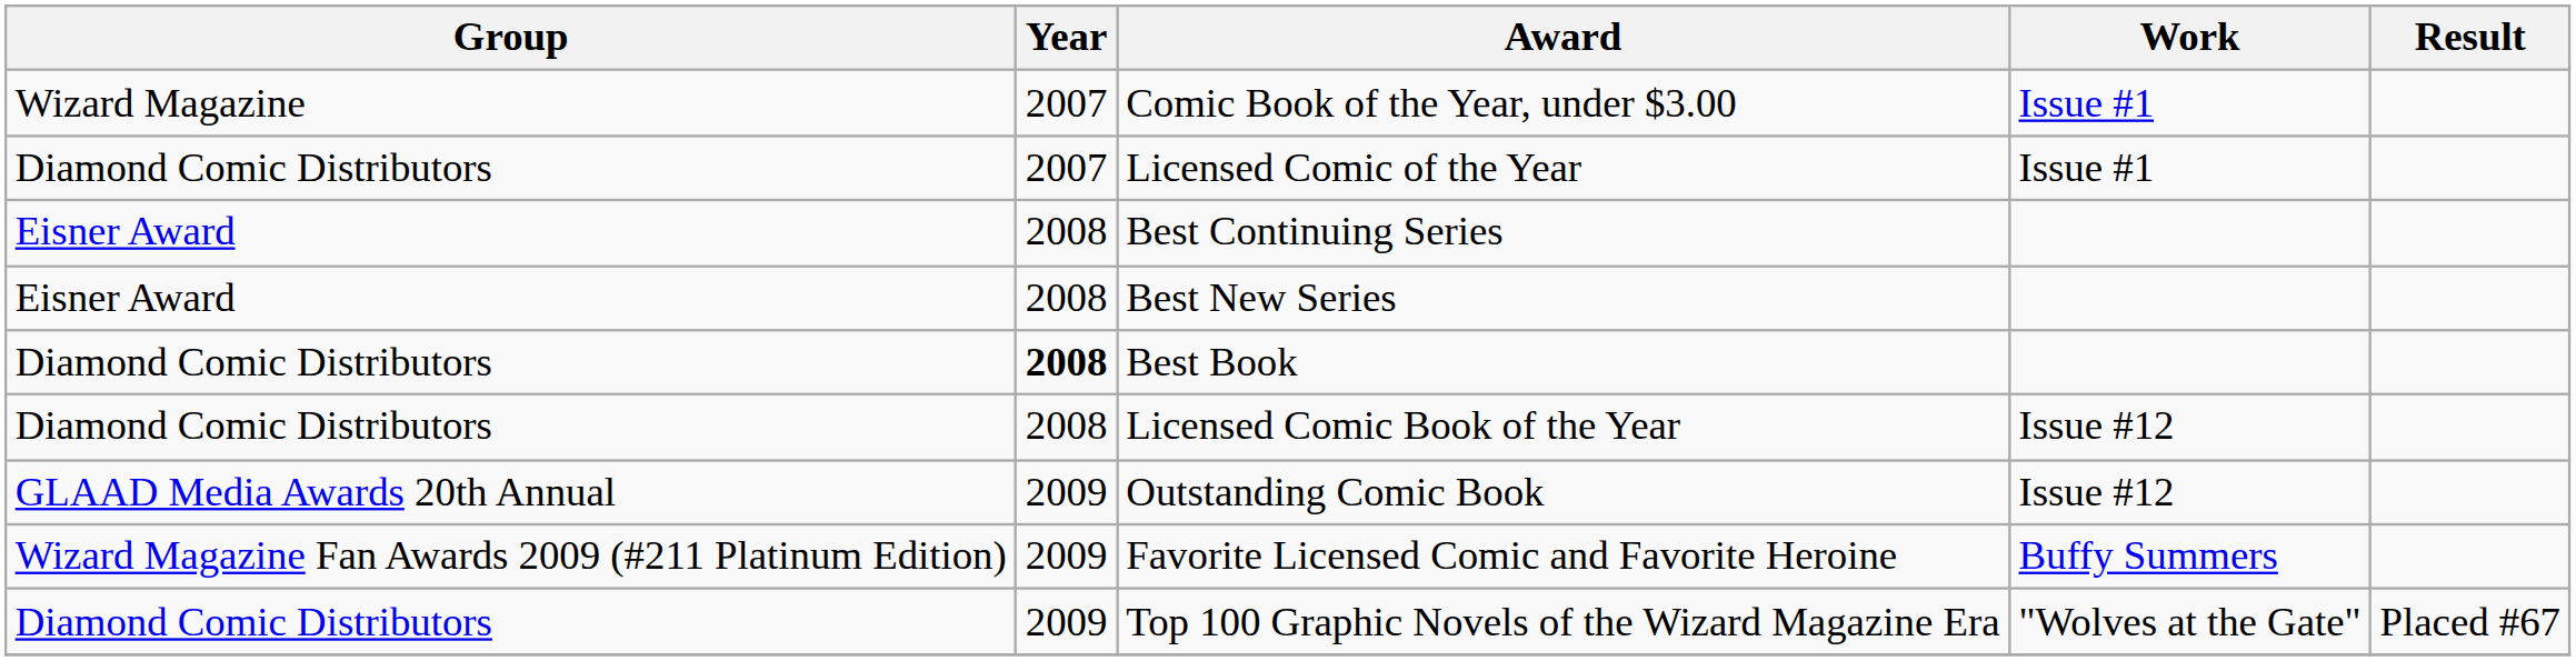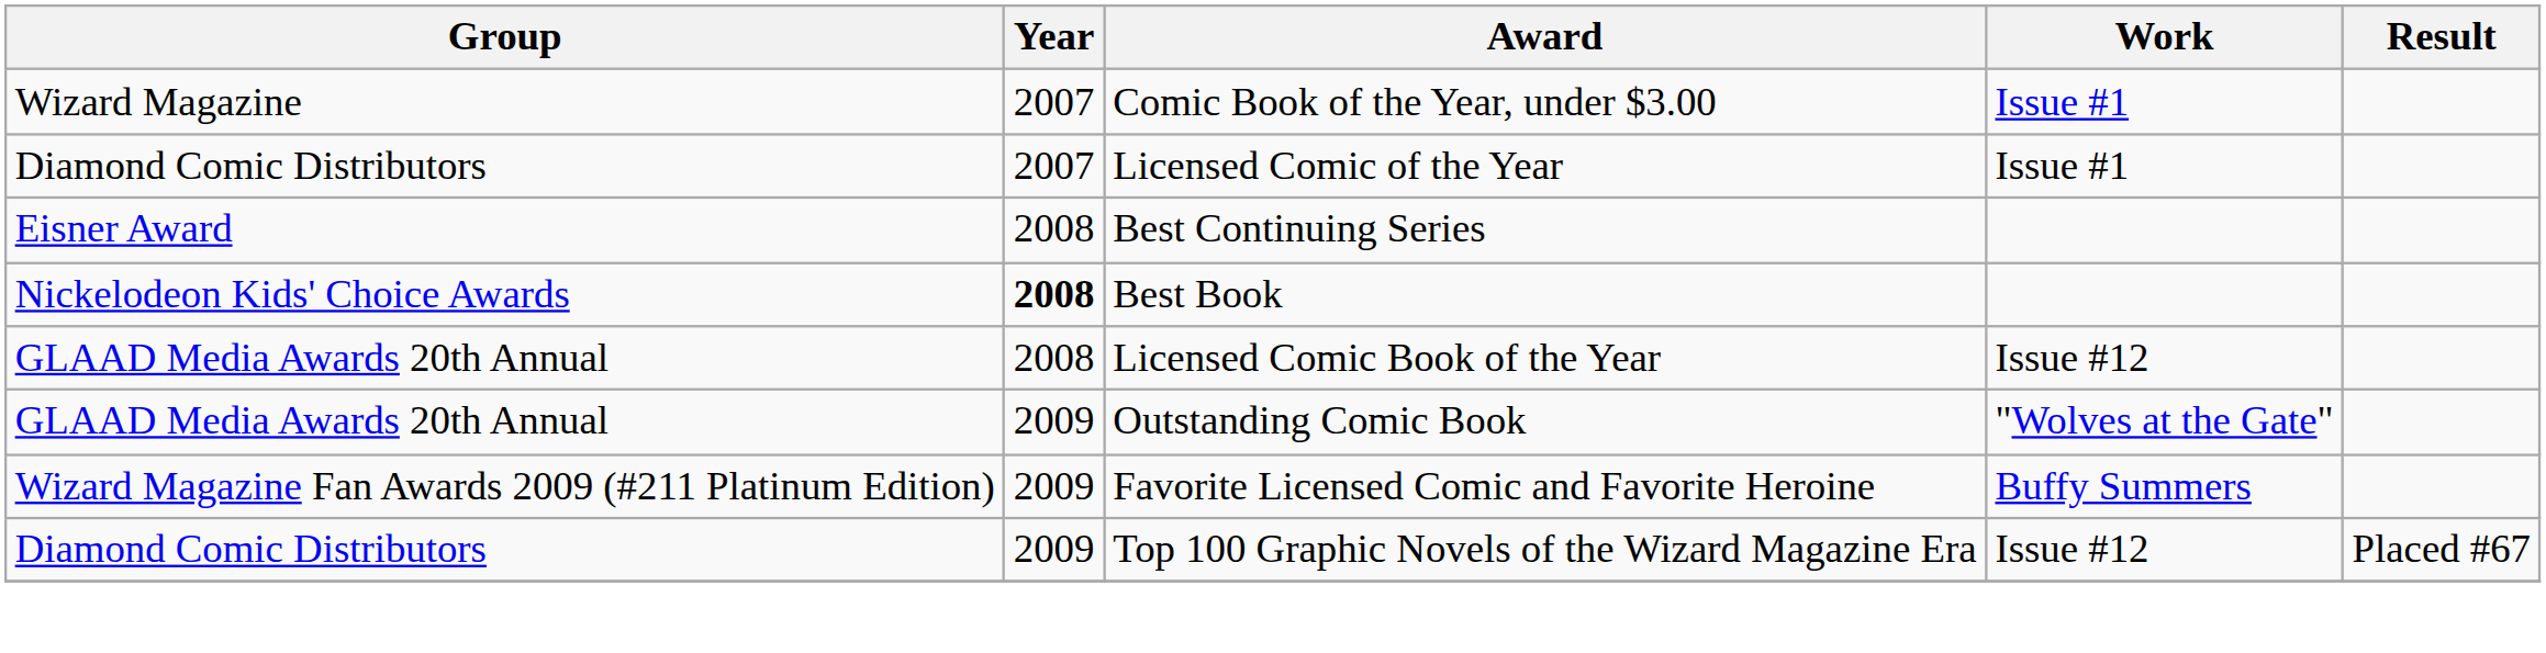- row: Eisner Award | 2008 | Best New Series
Best Book | Group: Diamond Comic Distributors -> Nickelodeon Kids' Choice Awards
Licensed Comic Book of the Year | Group: Diamond Comic Distributors -> GLAAD Media Awards 20th Annual
Outstanding Comic Book | Work: Issue #12 -> "Wolves at the Gate"
Top 100 Graphic Novels of the Wizard Magazine Era | Work: "Wolves at the Gate" -> Issue #12
